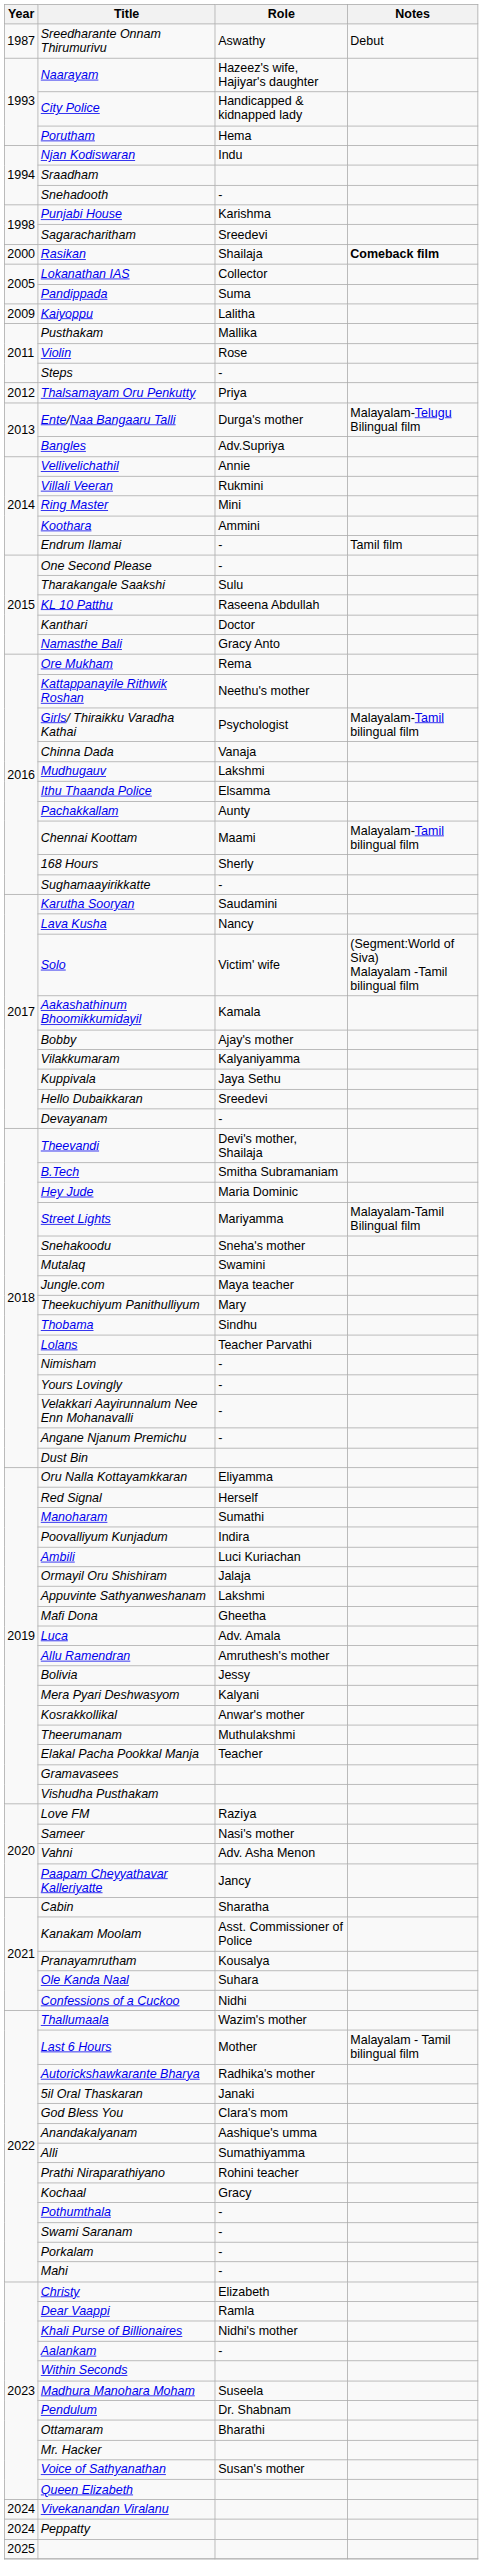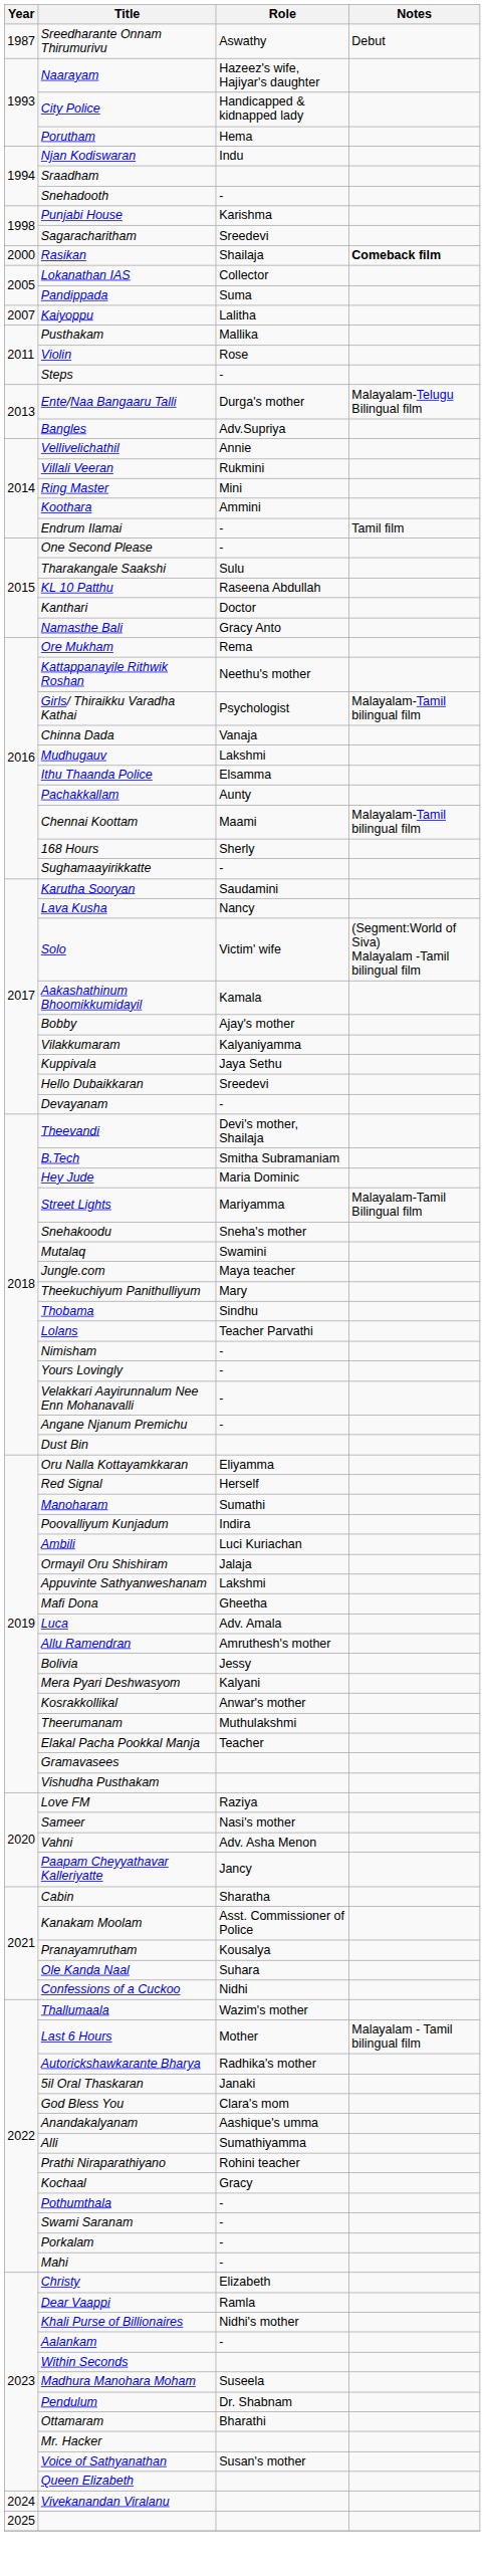Kaiyoppu | Year: 2009 -> 2007
- row: 2012 | Thalsamayam Oru Penkutty | Priya
- row: 2024 | Peppatty
